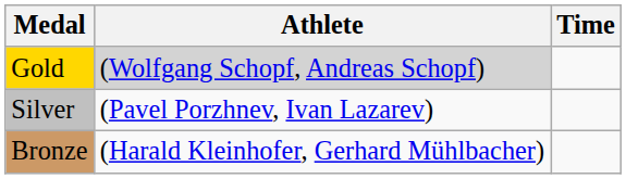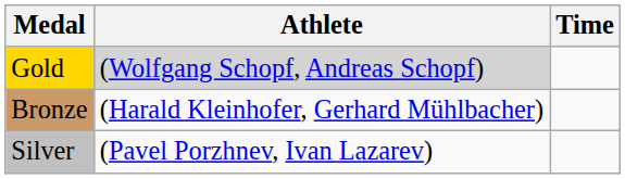rows swapped: Silver <-> Bronze
